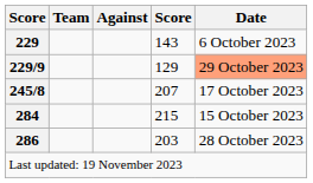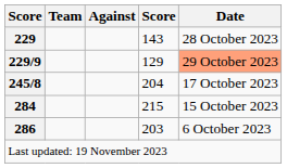229 | Date: 6 October 2023 -> 28 October 2023
245/8 | column 4: 207 -> 204
286 | Date: 28 October 2023 -> 6 October 2023
